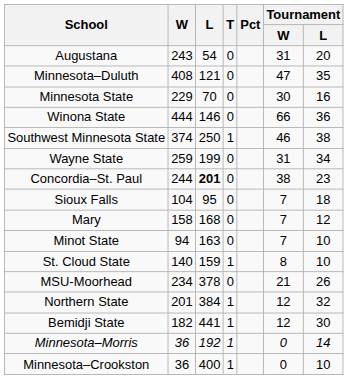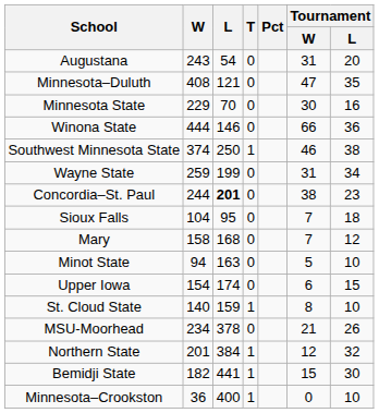Minot State | Tournament / W: 7 -> 5
+ row: Upper Iowa | 154 | 174 | 0 | 6 | 15
Bemidji State | Tournament / W: 12 -> 15
- row: Minnesota–Morris | 36 | 192 | 1 | 0 | 14
